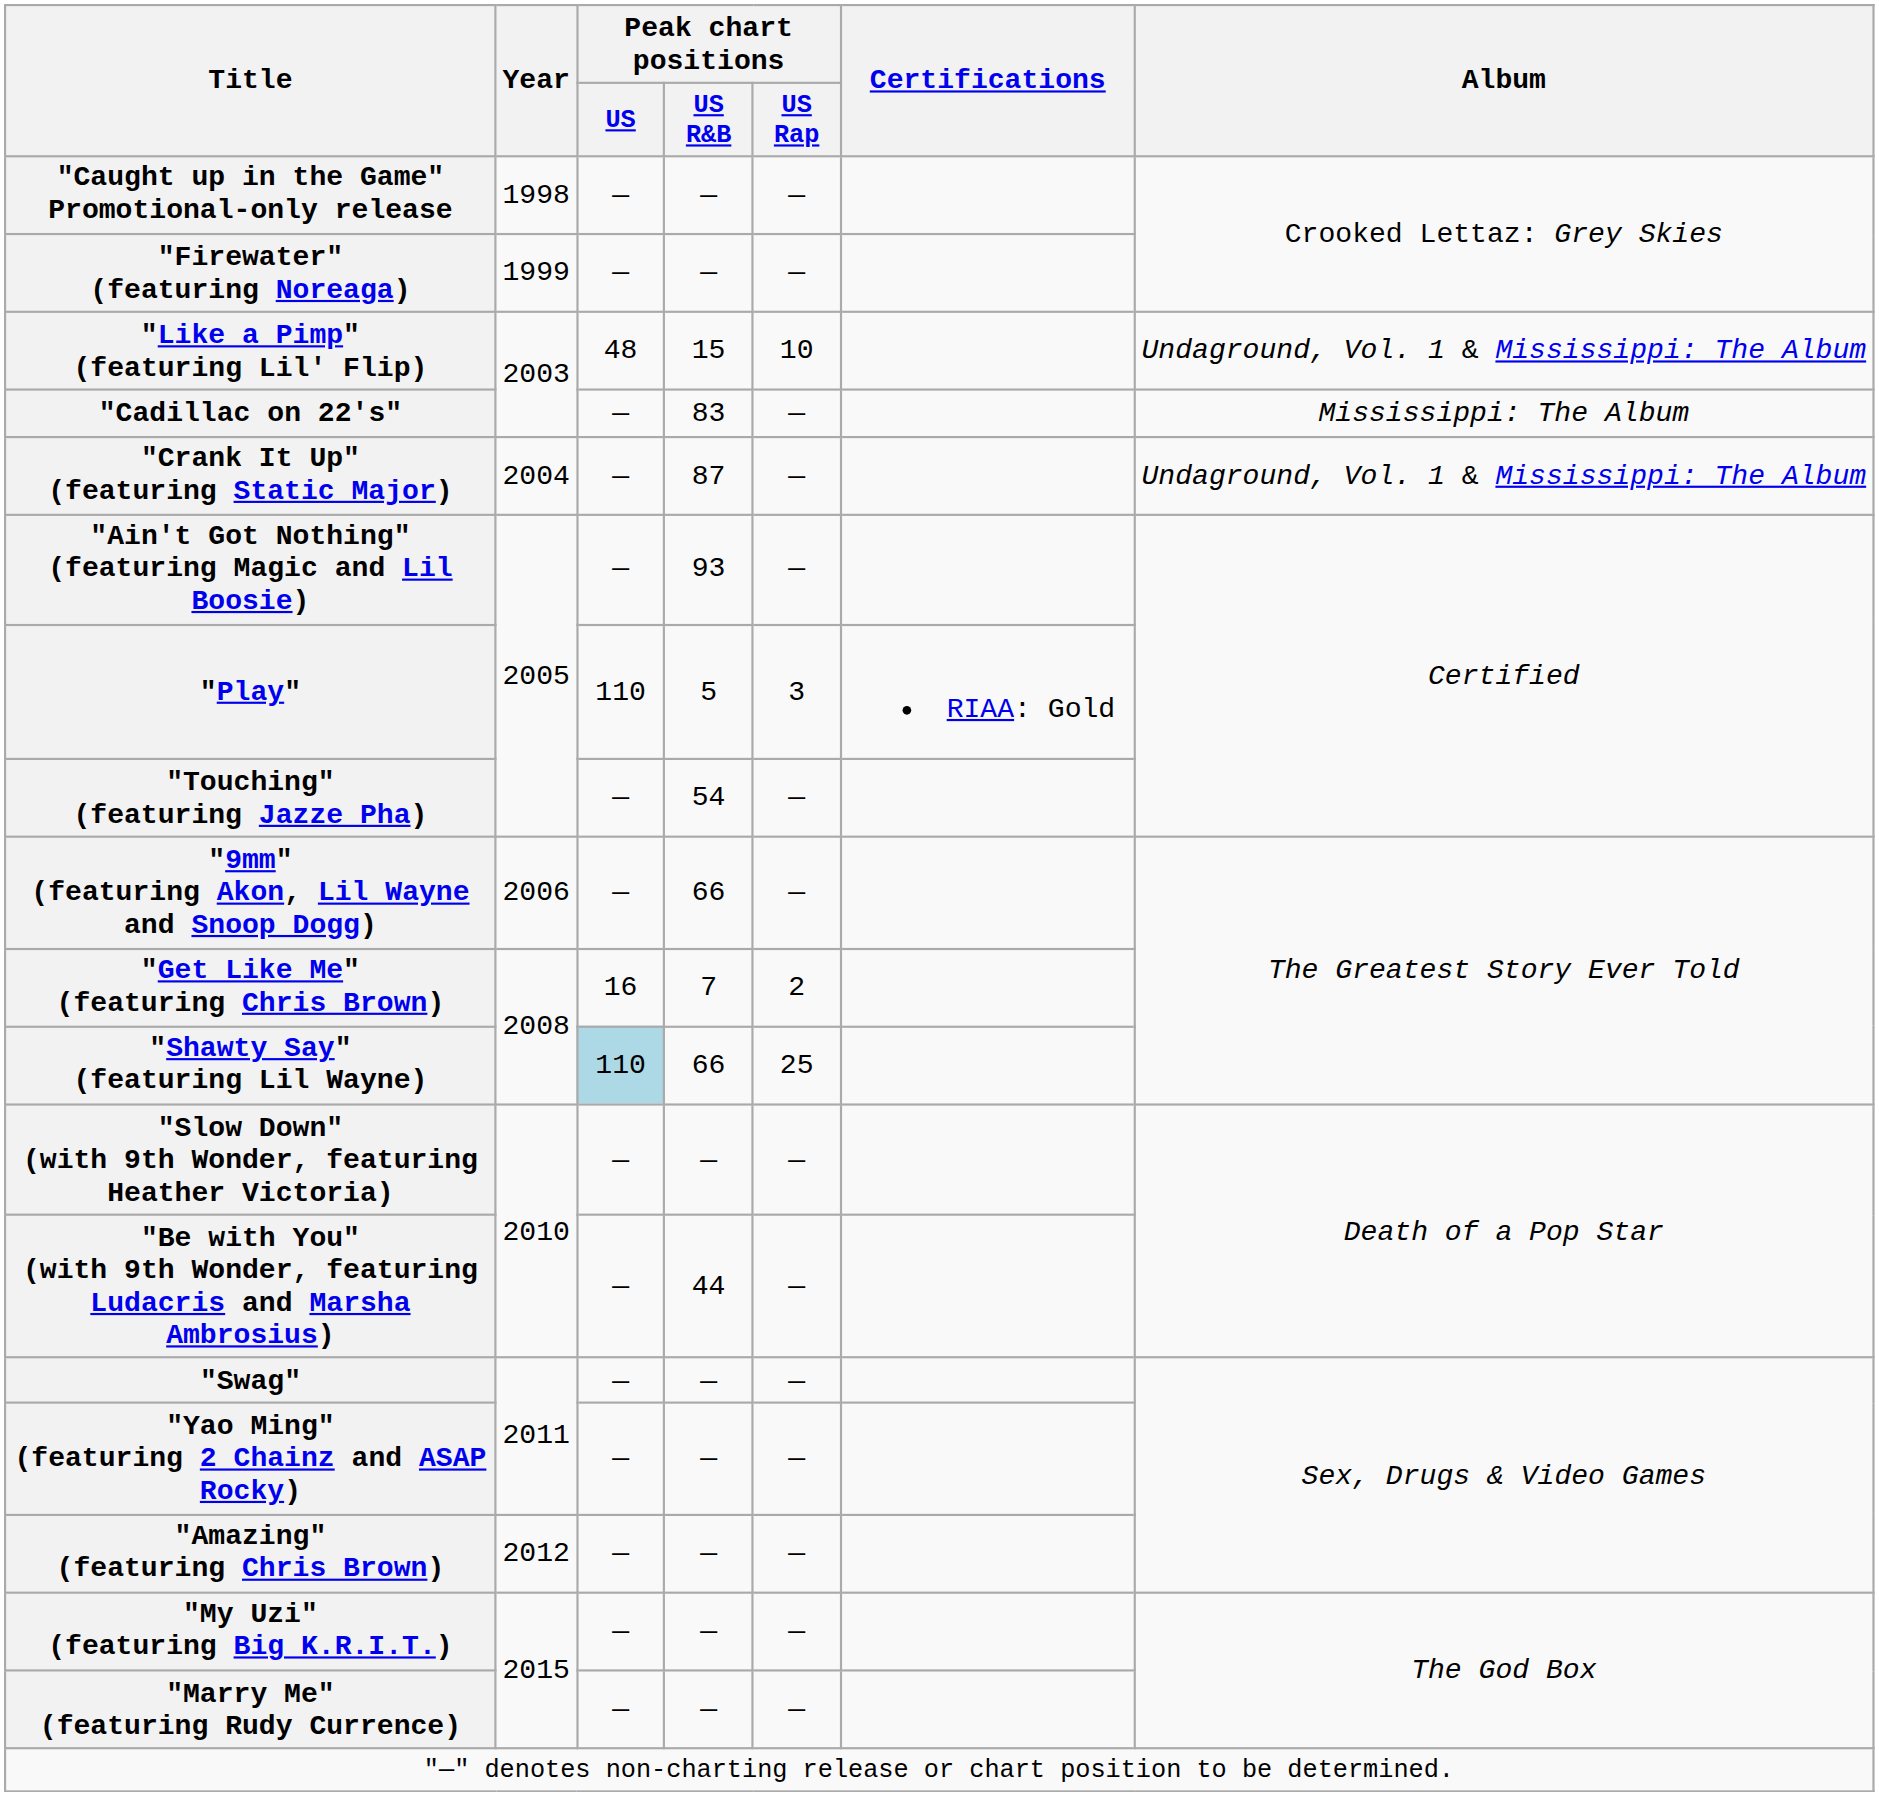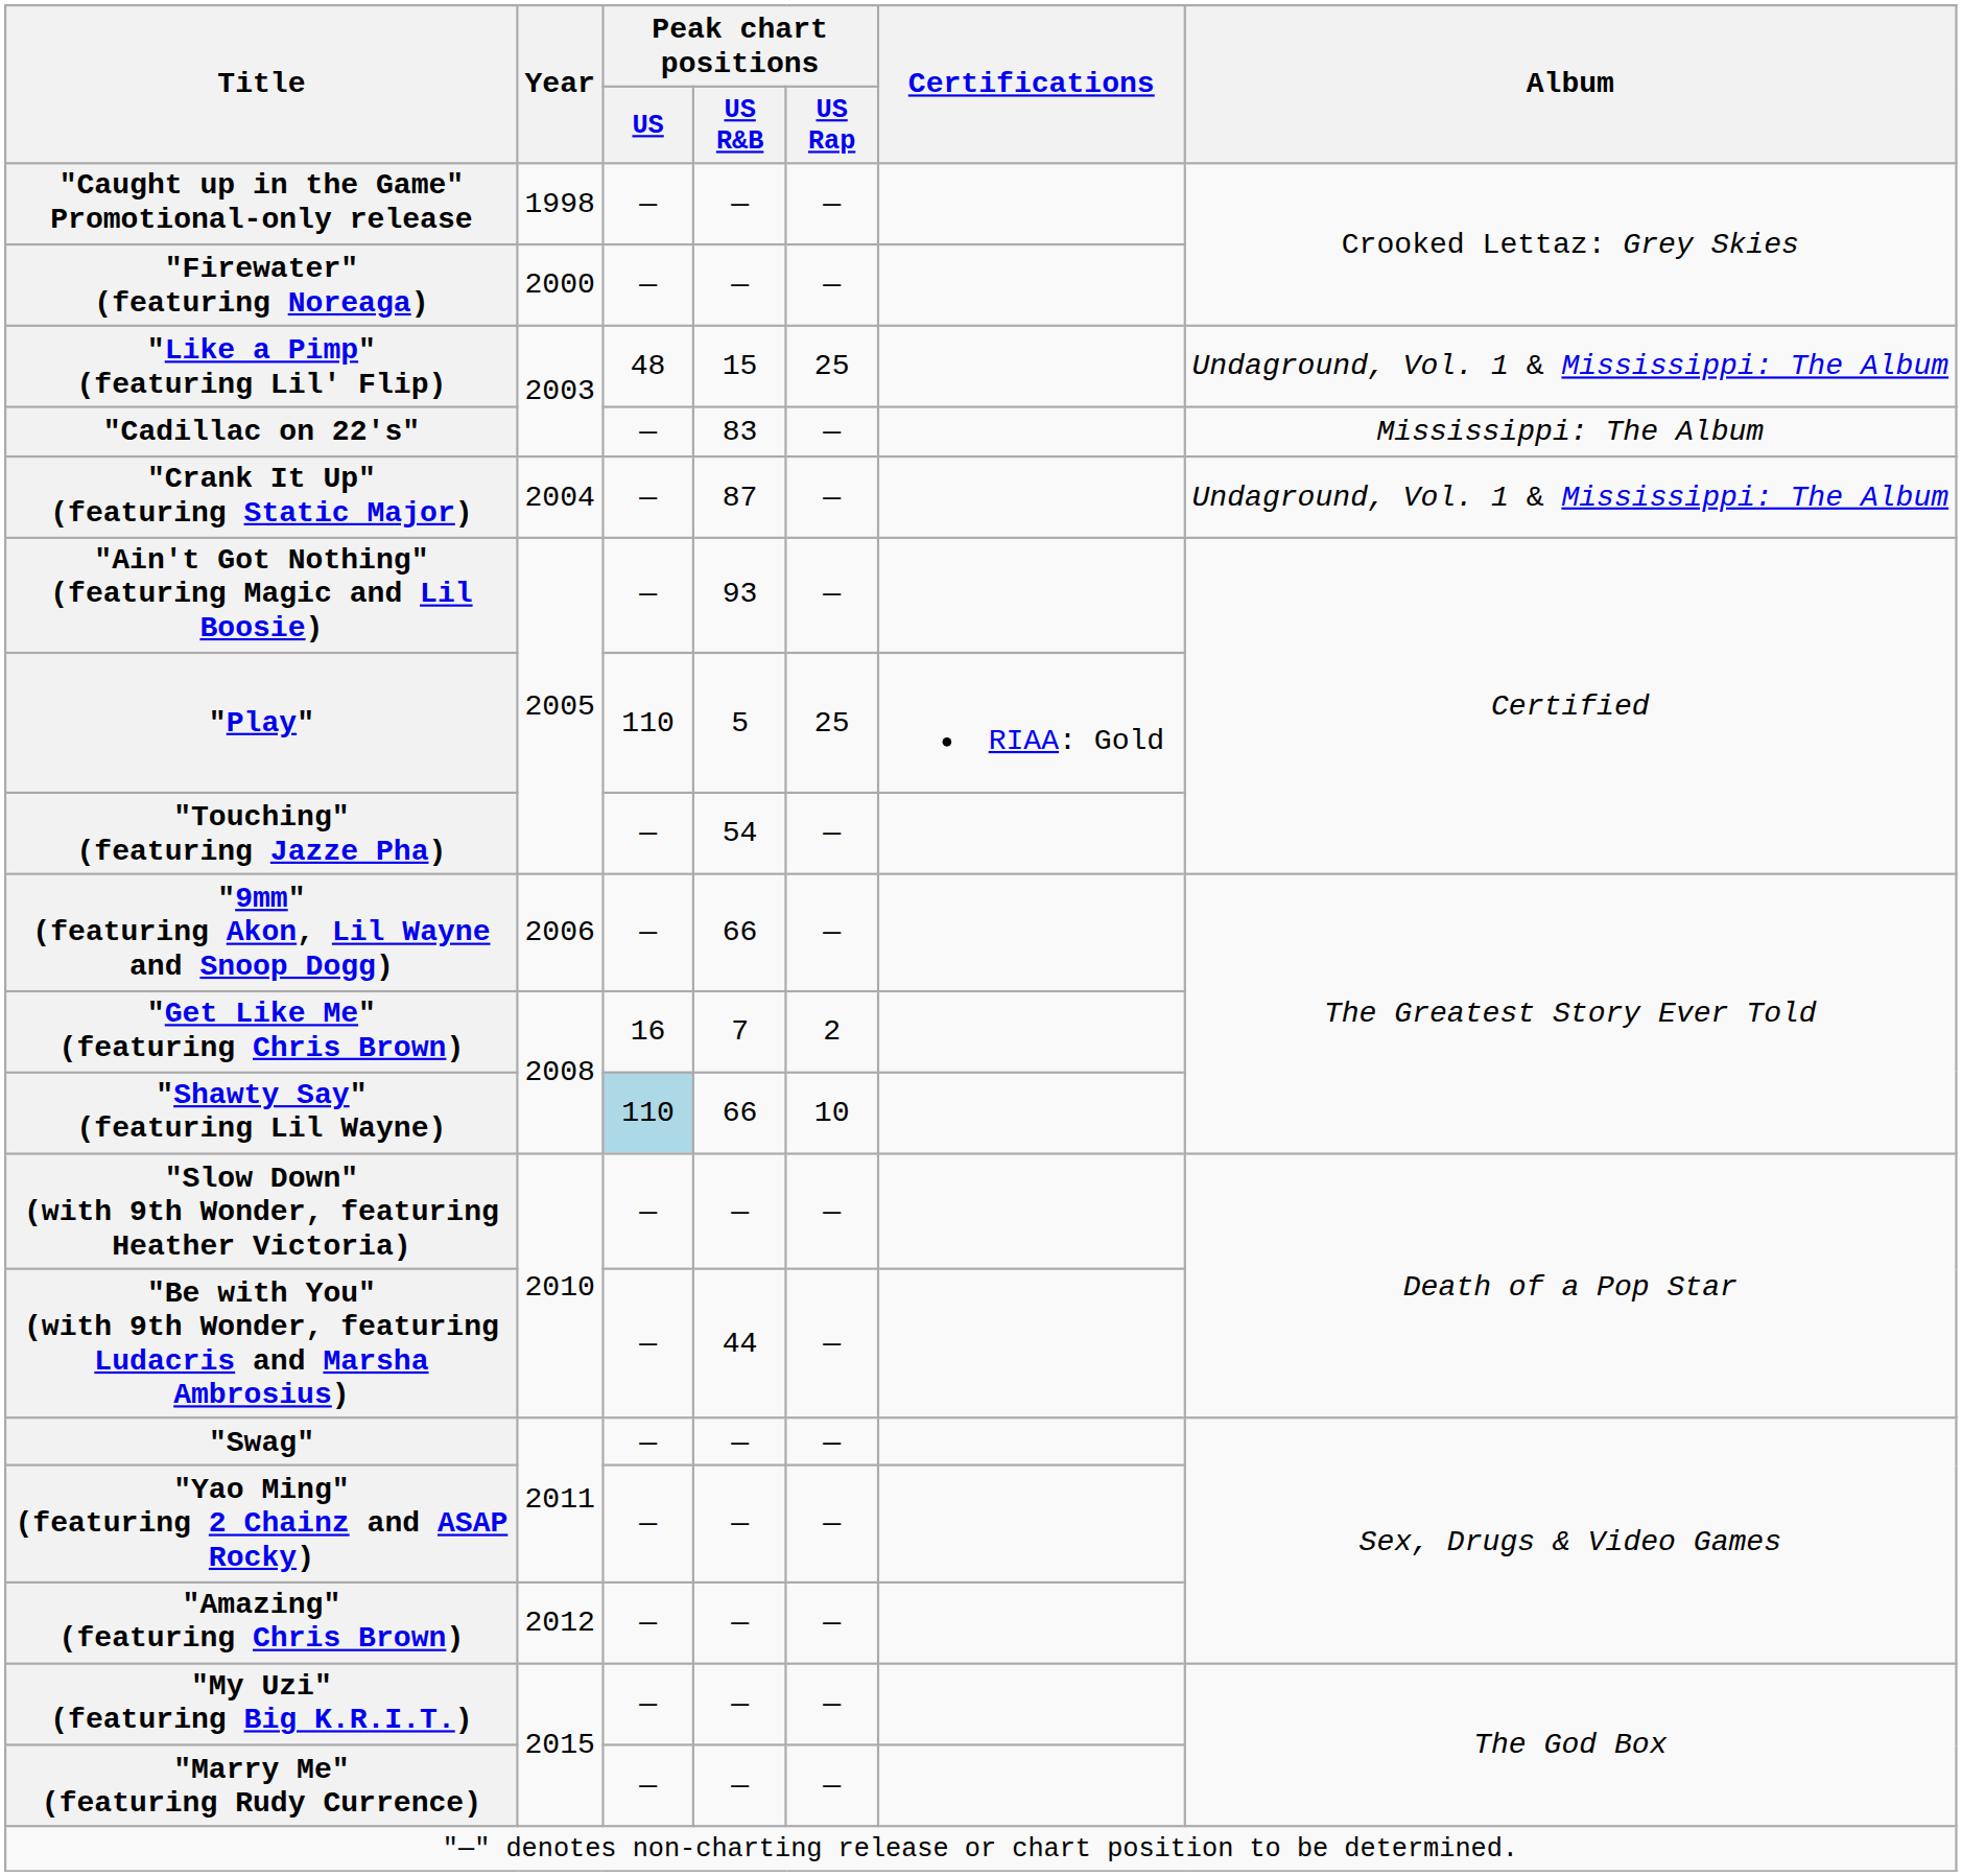"Firewater" (featuring Noreaga) | Year: 1999 -> 2000
"Like a Pimp" (featuring Lil' Flip) | Peak chart positions / US Rap: 10 -> 25
"Play" | Peak chart positions / US Rap: 3 -> 25
"Shawty Say" (featuring Lil Wayne) | Peak chart positions / US Rap: 25 -> 10
